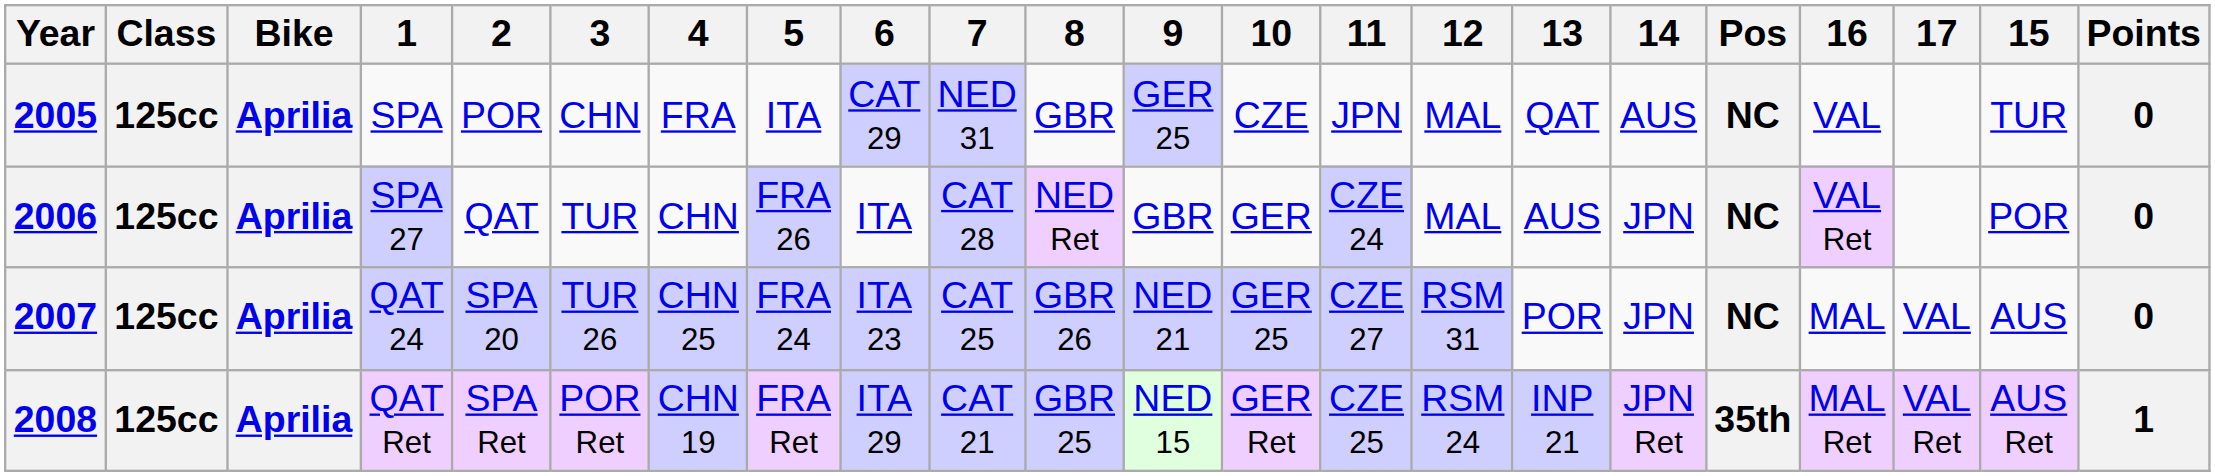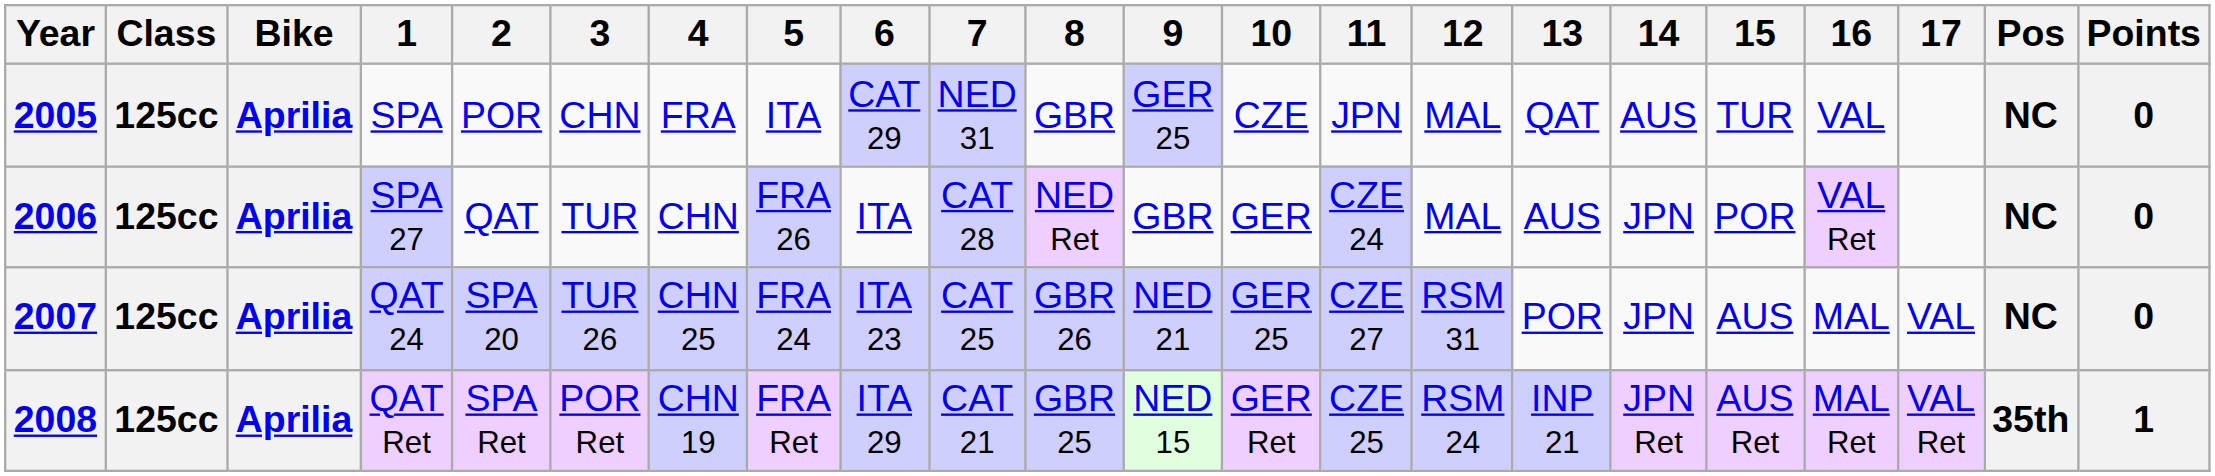columns swapped: 15 <-> Pos
